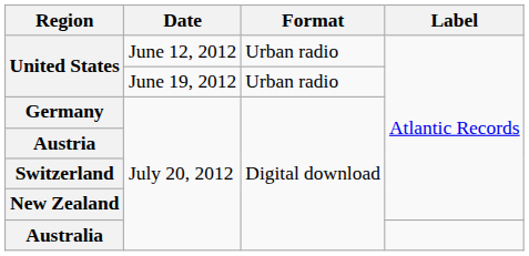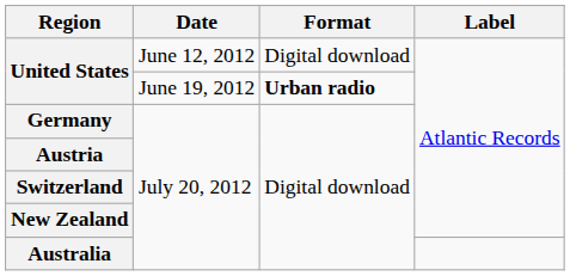June 12, 2012 | Format: Urban radio -> Digital download
June 19, 2012 | Format: normal -> bold
